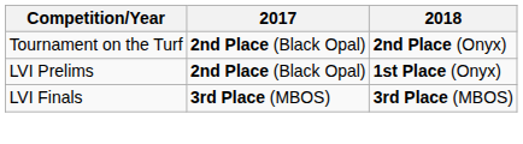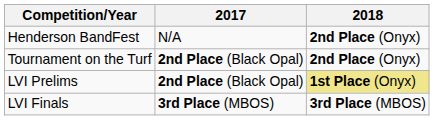+ row: Henderson BandFest | N/A | 2nd Place (Onyx)
LVI Prelims | 2018: no background -> khaki background
